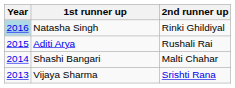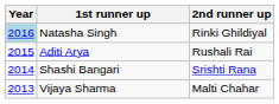Shashi Bangari | 2nd runner up: Malti Chahar -> Srishti Rana
Vijaya Sharma | 2nd runner up: Srishti Rana -> Malti Chahar
